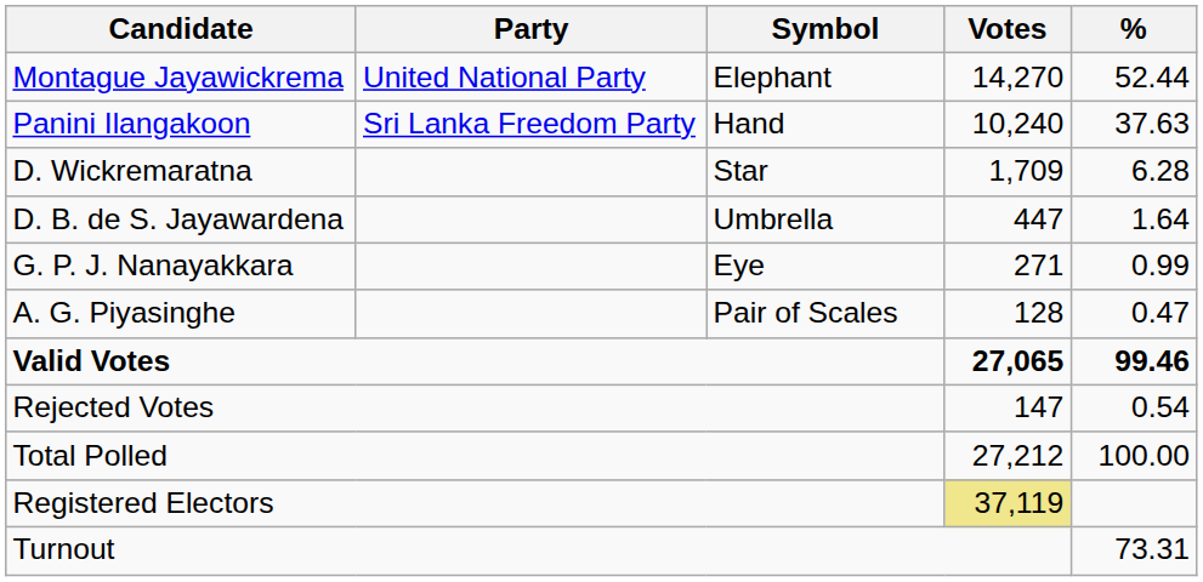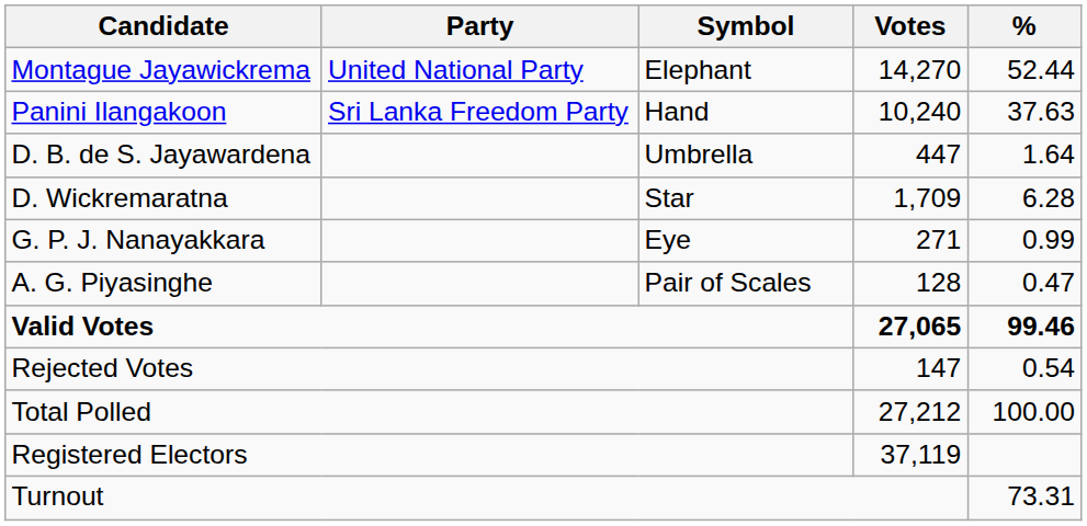rows swapped: D. Wickremaratna <-> D. B. de S. Jayawardena
Registered Electors | Votes: khaki background -> no background
